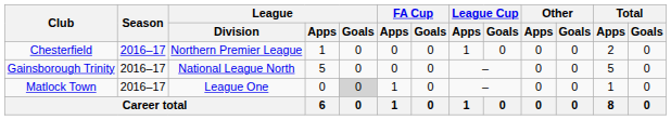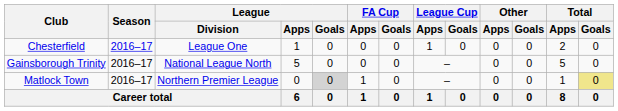Chesterfield | League / Division: Northern Premier League -> League One
Matlock Town | League / Division: League One -> Northern Premier League
Matlock Town | Total / Goals: no background -> khaki background
